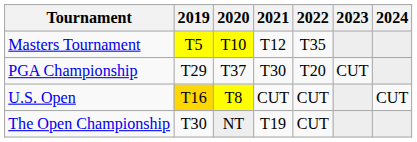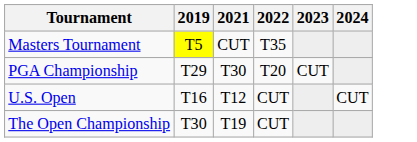- column: 2020 | T10 | T37 | T8 | NT
Masters Tournament | 2021: T12 -> CUT
U.S. Open | 2019: gold background -> no background
U.S. Open | 2021: CUT -> T12
